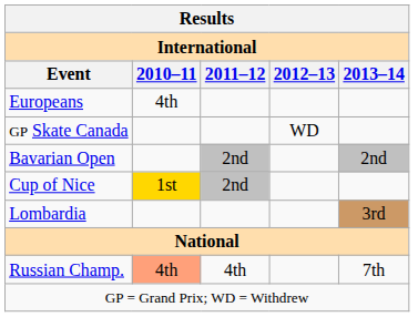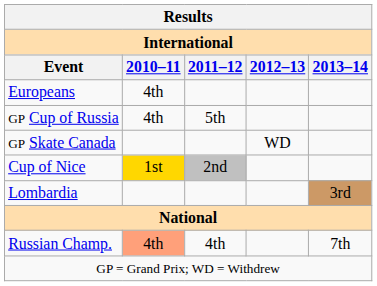+ row: GP Cup of Russia | 4th | 5th
- row: Bavarian Open | 2nd | 2nd
